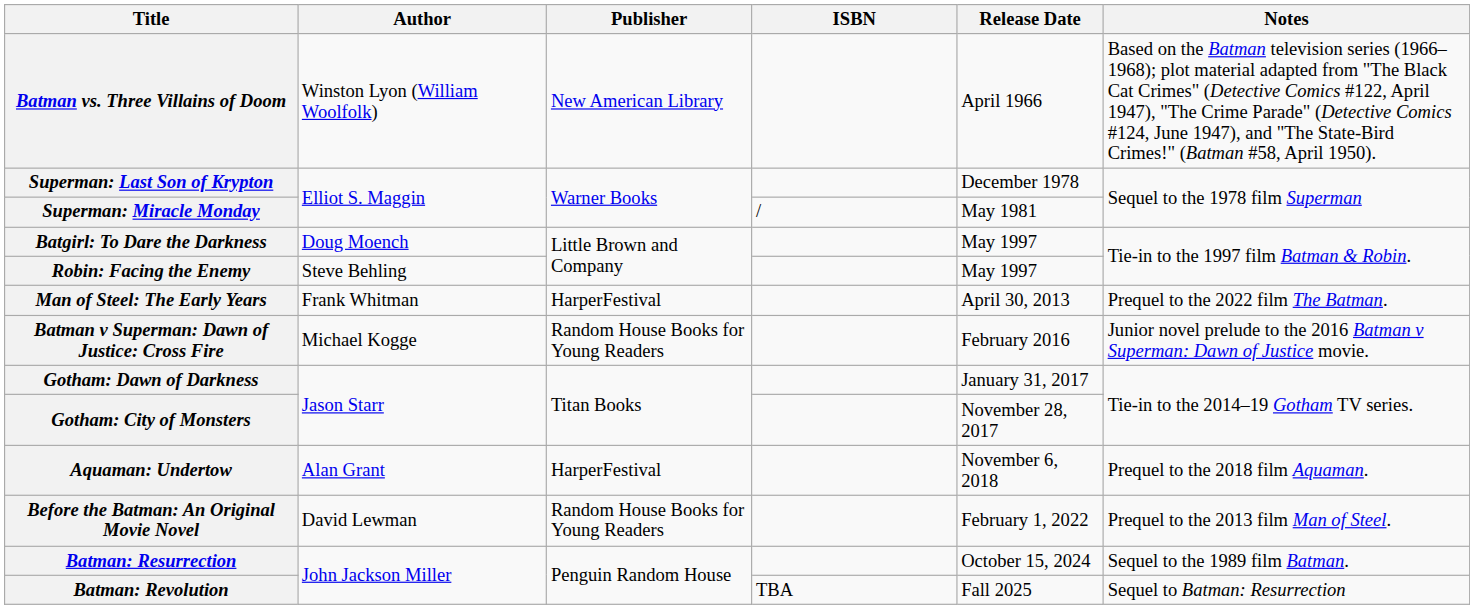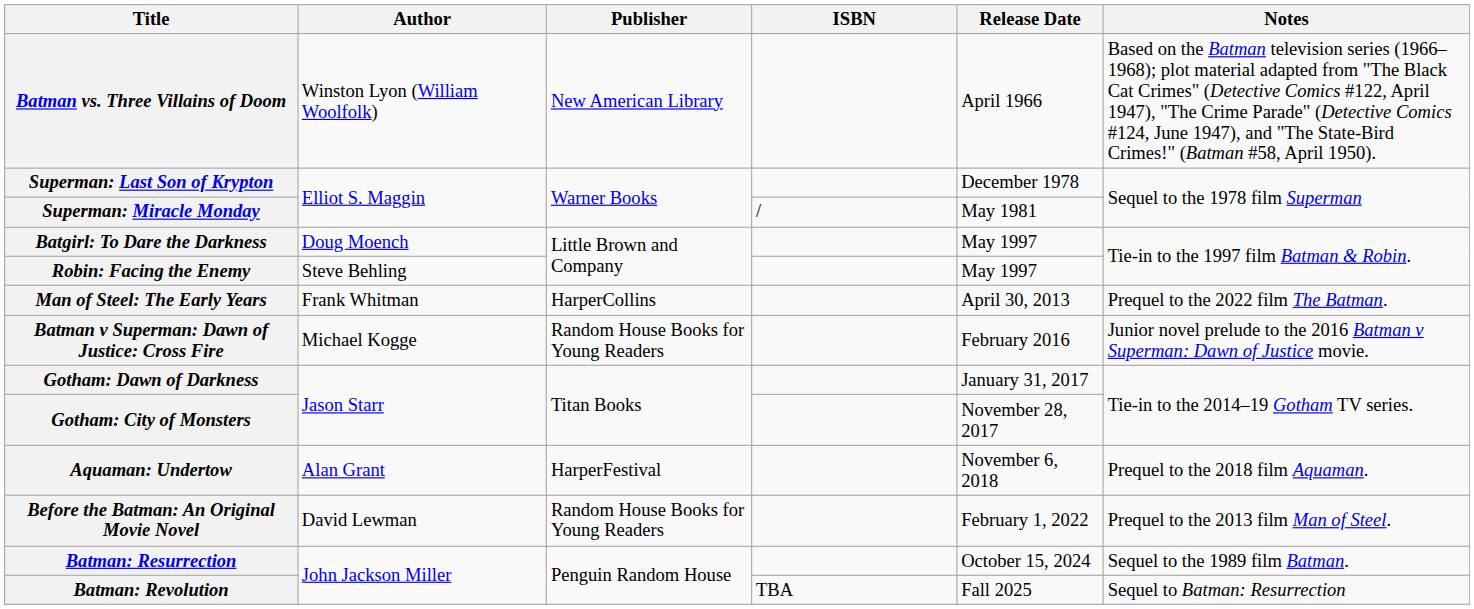Man of Steel: The Early Years | Publisher: HarperFestival -> HarperCollins
